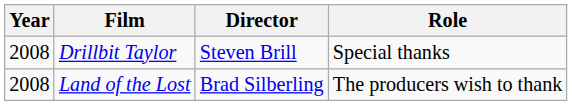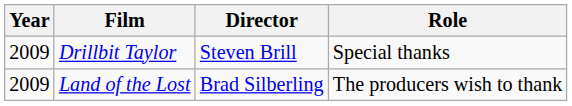Drillbit Taylor | Year: 2008 -> 2009
Land of the Lost | Year: 2008 -> 2009
